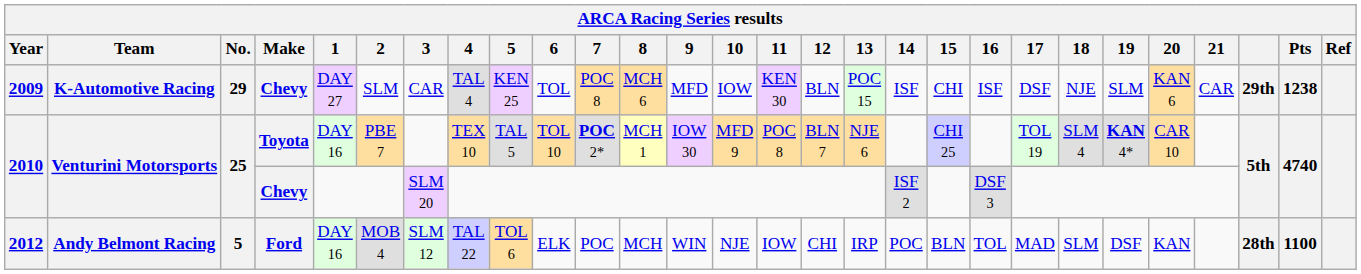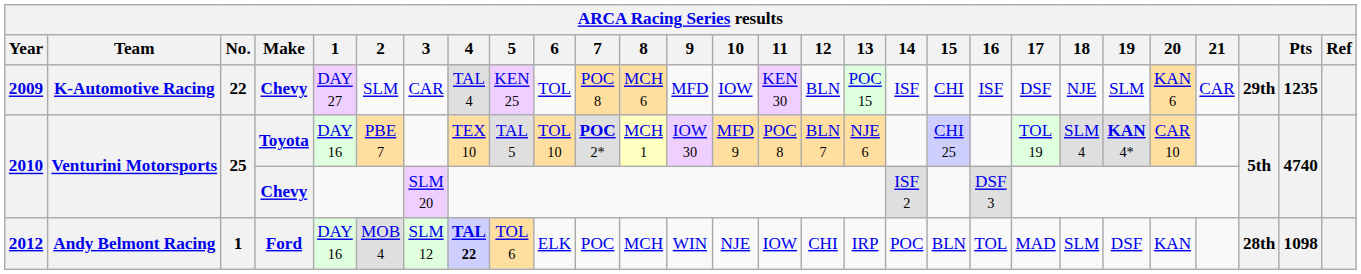2009 | No.: 29 -> 22
2009 | Pts: 1238 -> 1235
2012 | No.: 5 -> 1
2012 | 4: normal -> bold
2012 | Pts: 1100 -> 1098
